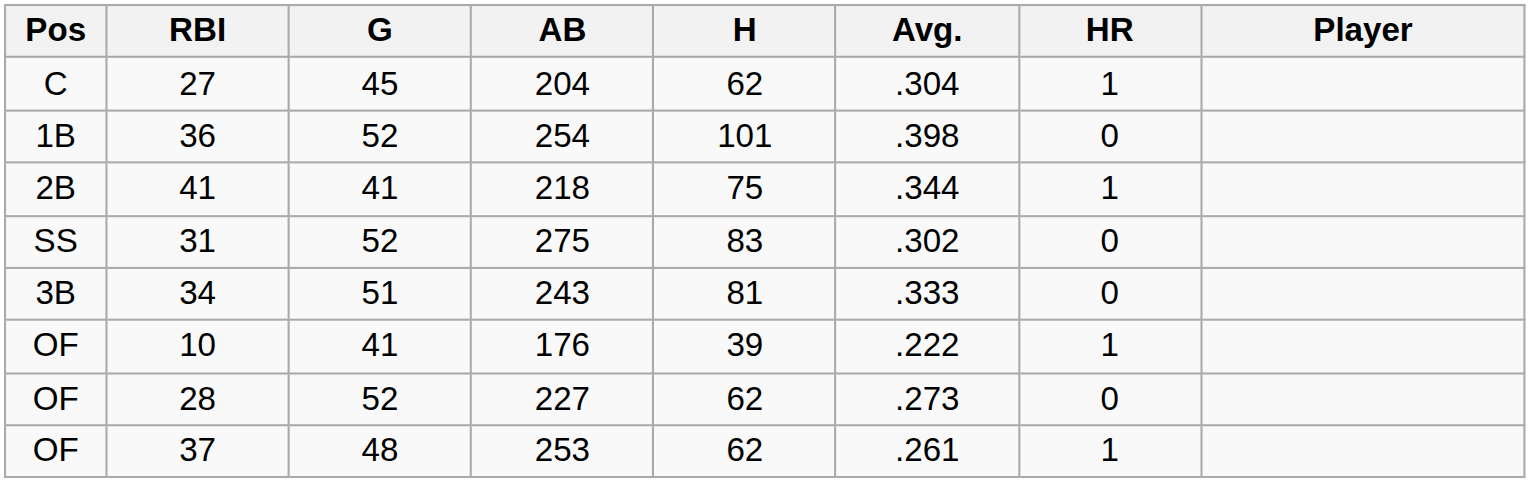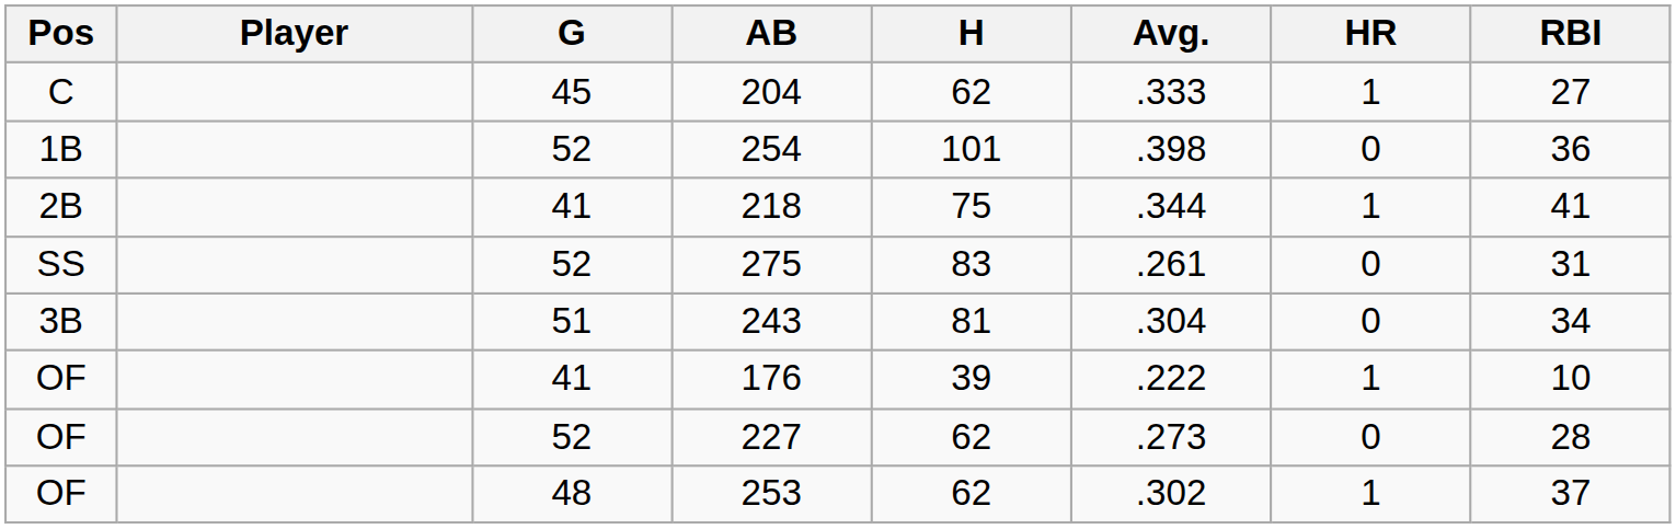columns swapped: Player <-> RBI
204 | Avg.: .304 -> .333
275 | Avg.: .302 -> .261
243 | Avg.: .333 -> .304
253 | Avg.: .261 -> .302
